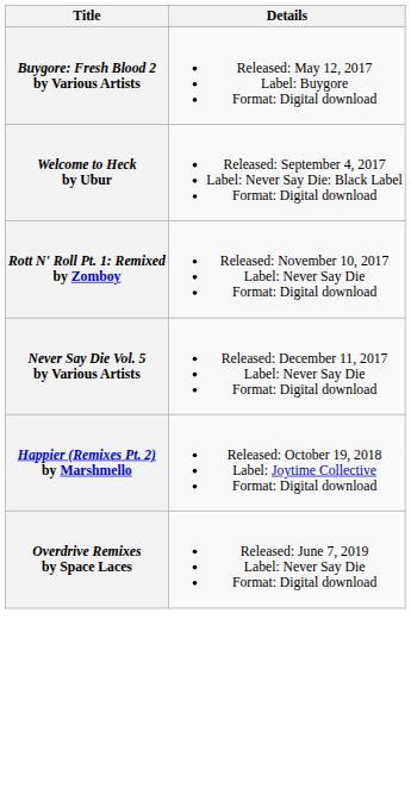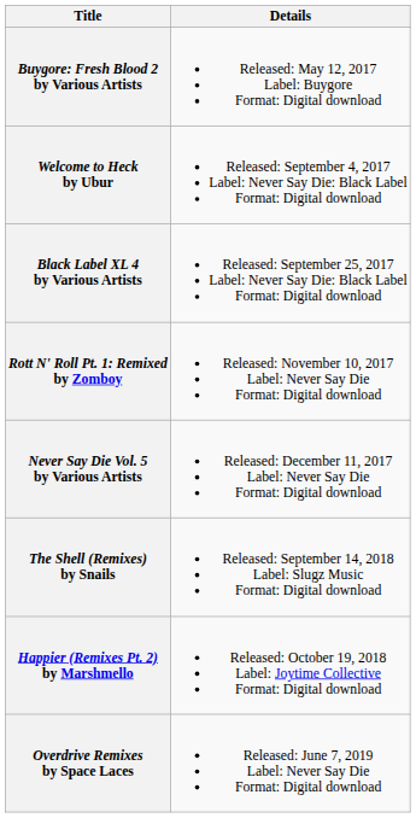+ row: Black Label XL 4 by Various Artists | Released: September 25, 2017 Label: Never Say Die: Black Label Format: Digital download
+ row: The Shell (Remixes) by Snails | Released: September 14, 2018 Label: Slugz Music Format: Digital download
